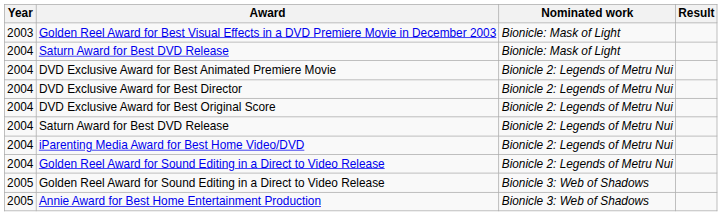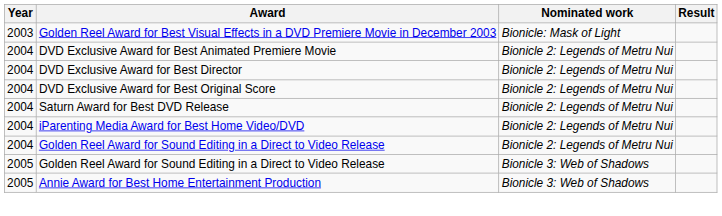- row: 2004 | Saturn Award for Best DVD Release | Bionicle: Mask of Light
